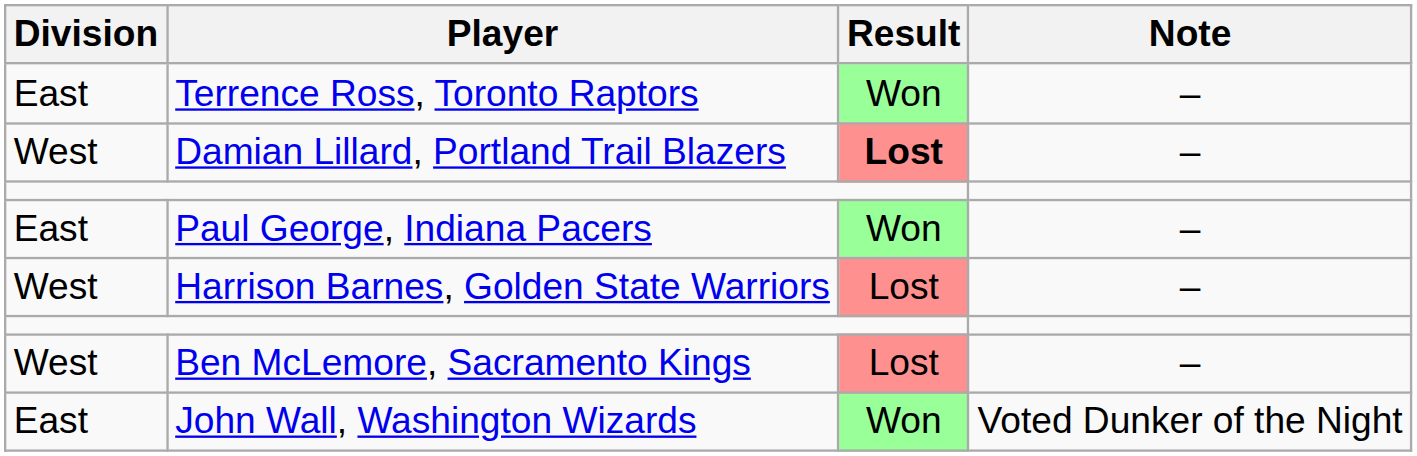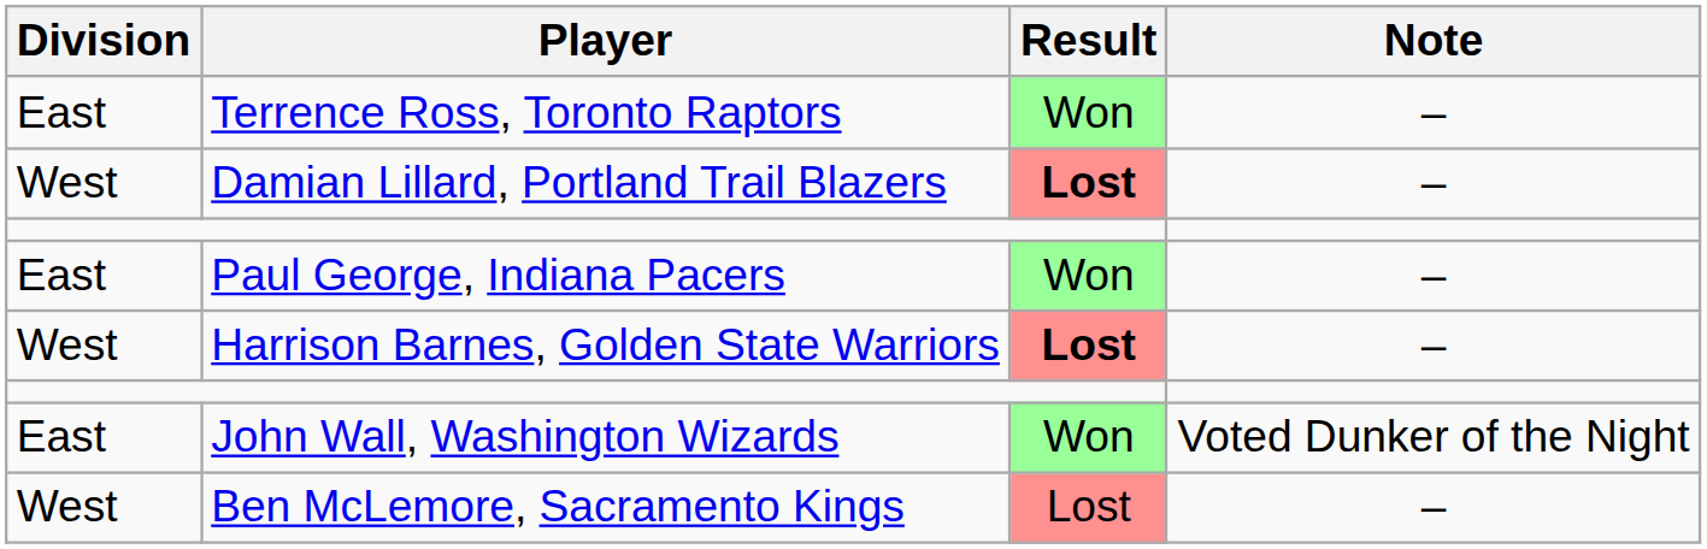Harrison Barnes, Golden State Warriors | Result: normal -> bold
rows swapped: John Wall, Washington Wizards <-> Ben McLemore, Sacramento Kings
